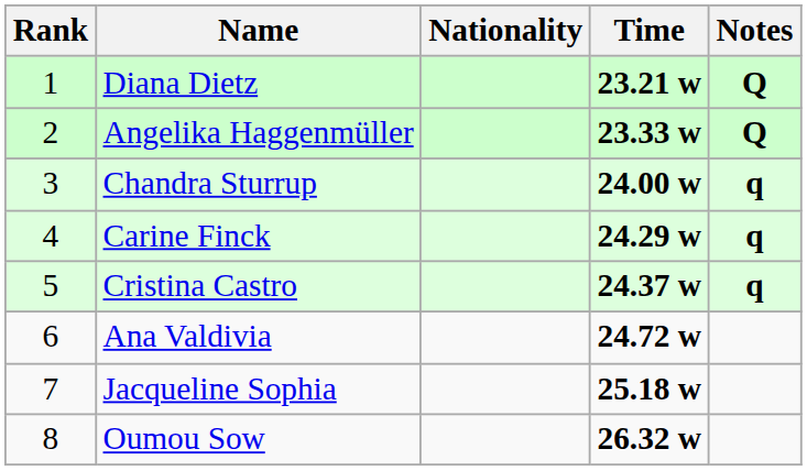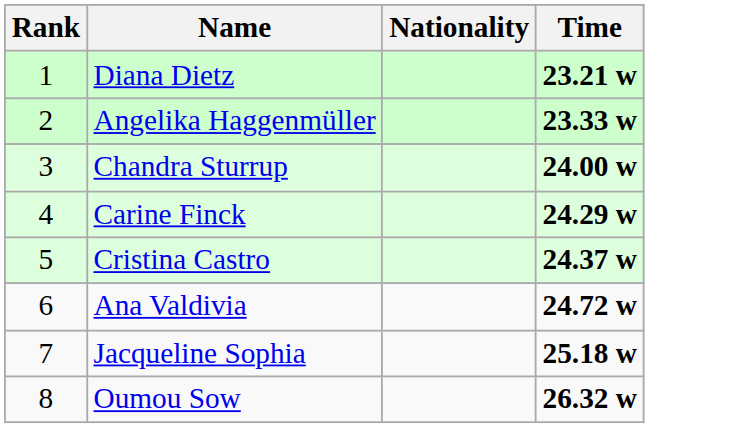- column: Notes | Q | Q | q | q | q
